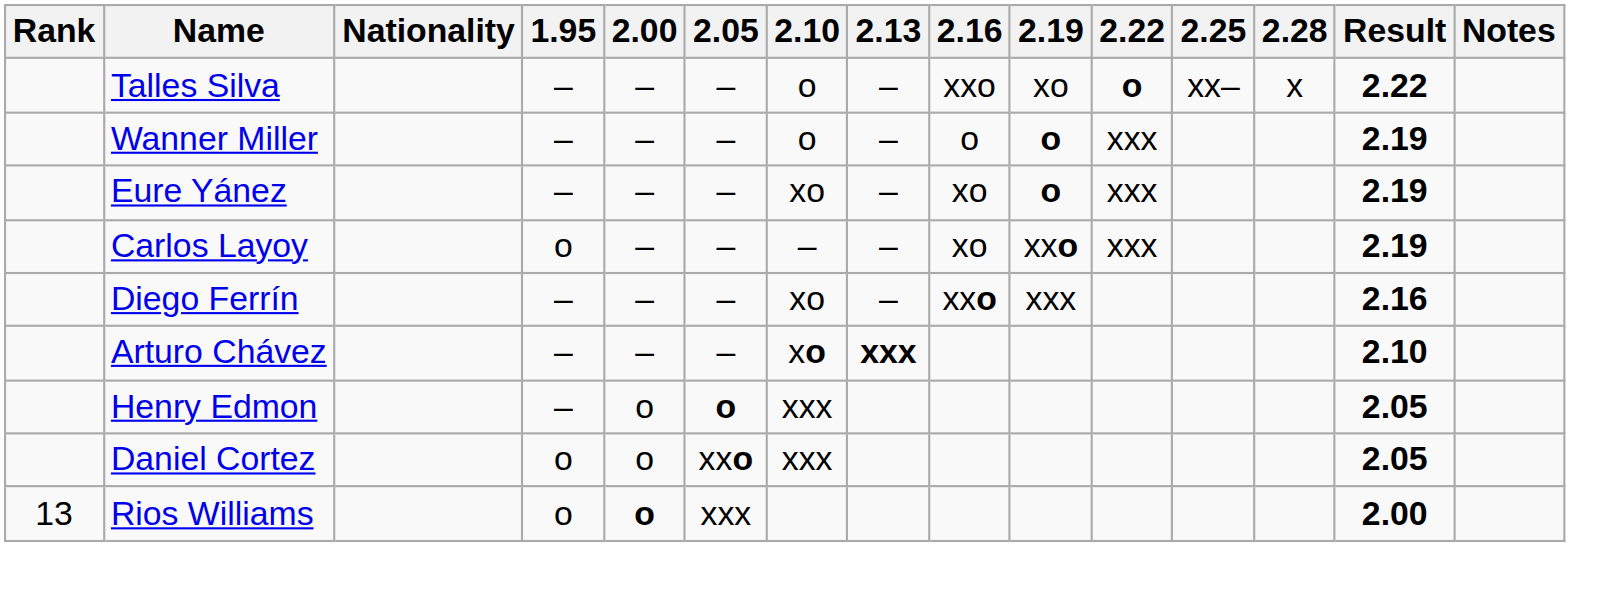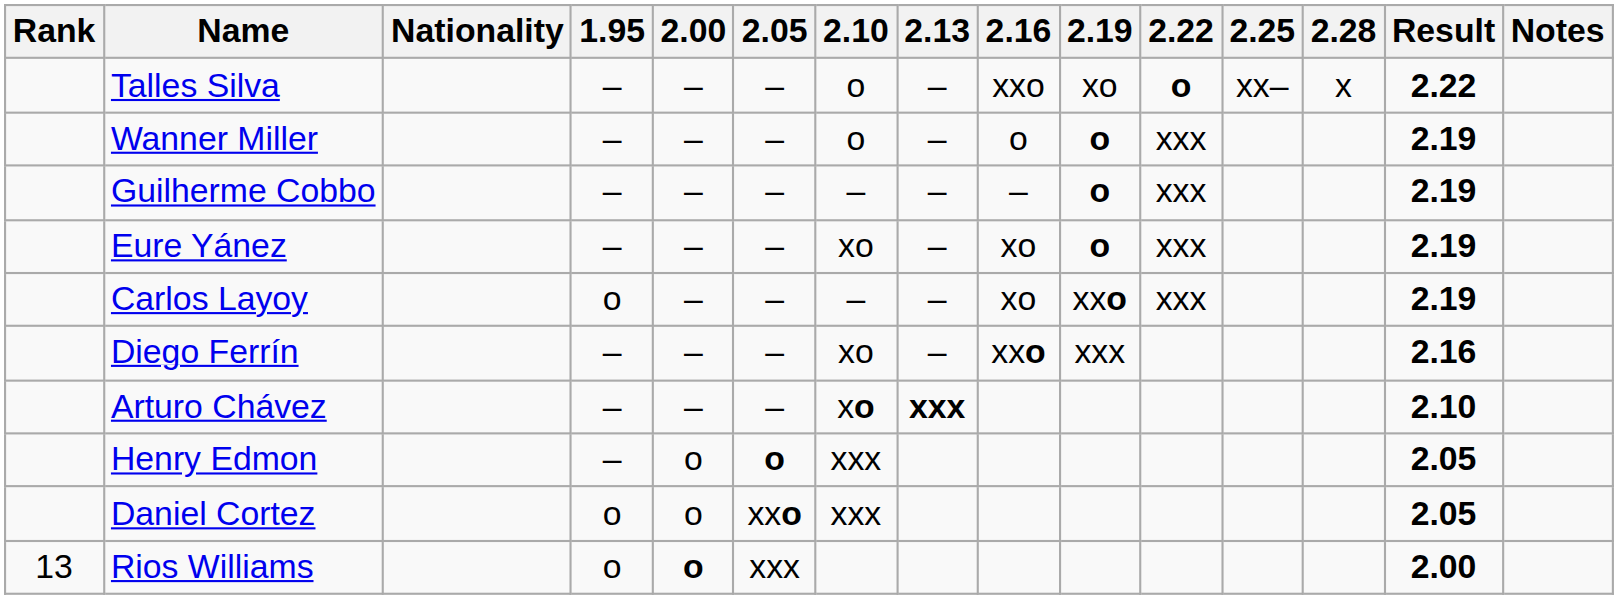+ row: Guilherme Cobbo | – | – | – | – | – | – | o | xxx | 2.19
